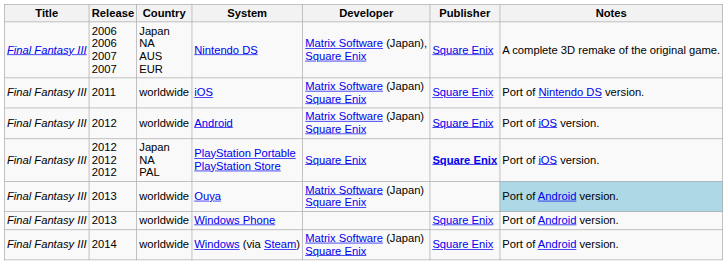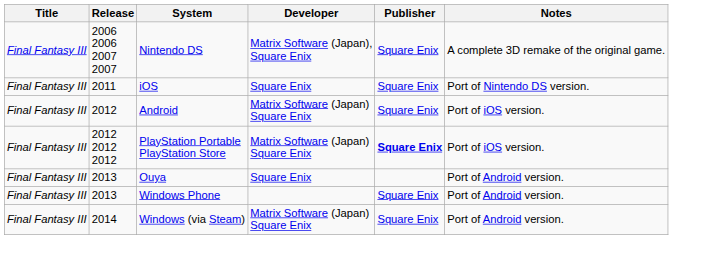- column: Country | Japan NA AUS EUR | worldwide | worldwide | Japan NA PAL | worldwide | worldwide | worldwide
iOS | Developer: Matrix Software (Japan) Square Enix -> Square Enix
PlayStation Portable PlayStation Store | Developer: Square Enix -> Matrix Software (Japan) Square Enix
Ouya | Developer: Matrix Software (Japan) Square Enix -> Square Enix
Ouya | Notes: lightblue background -> no background
